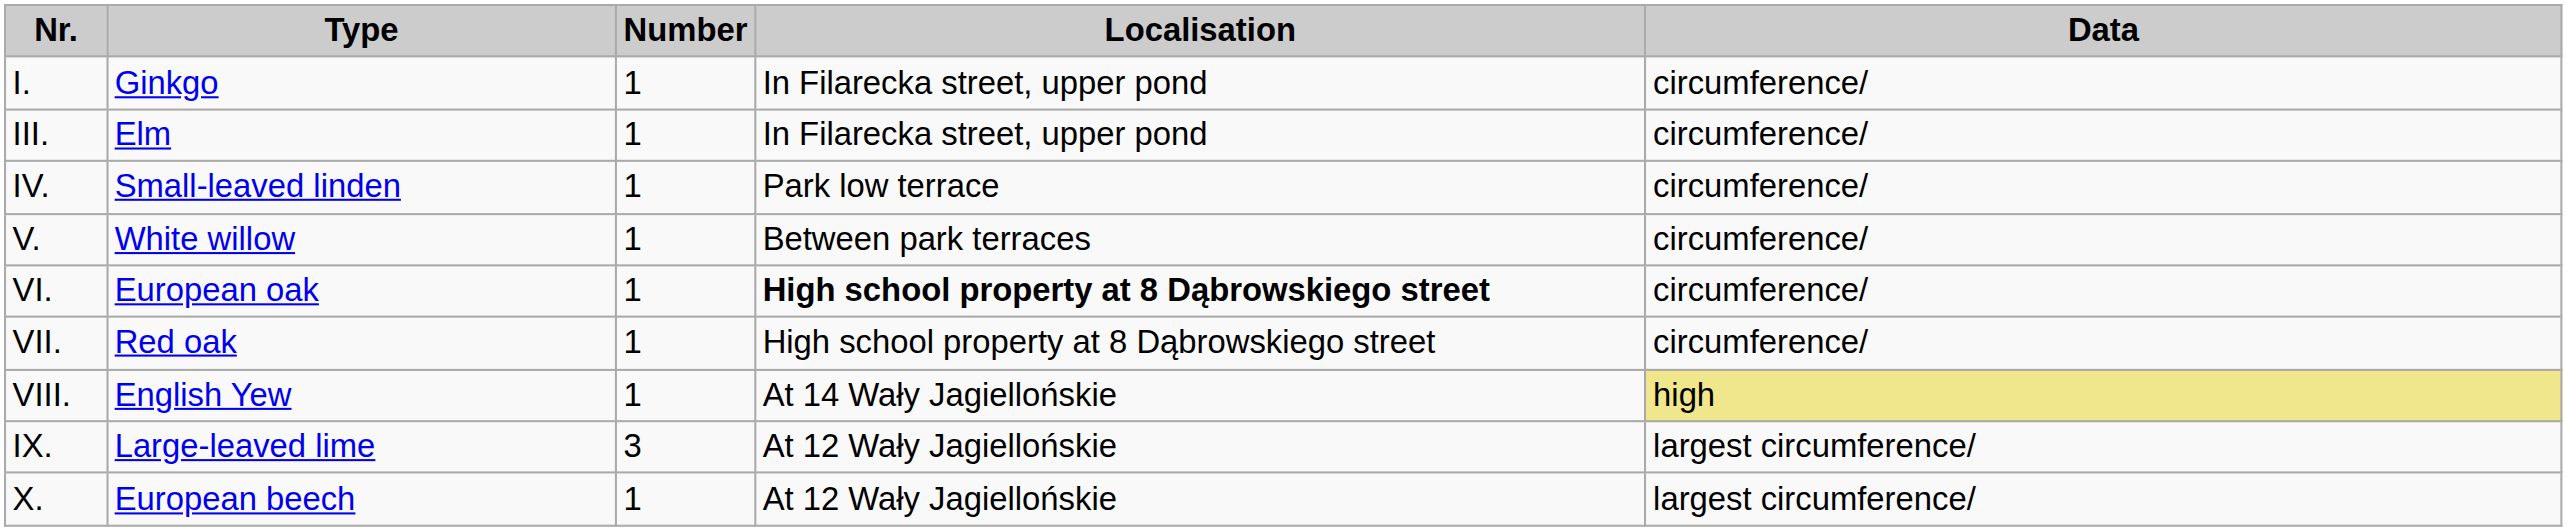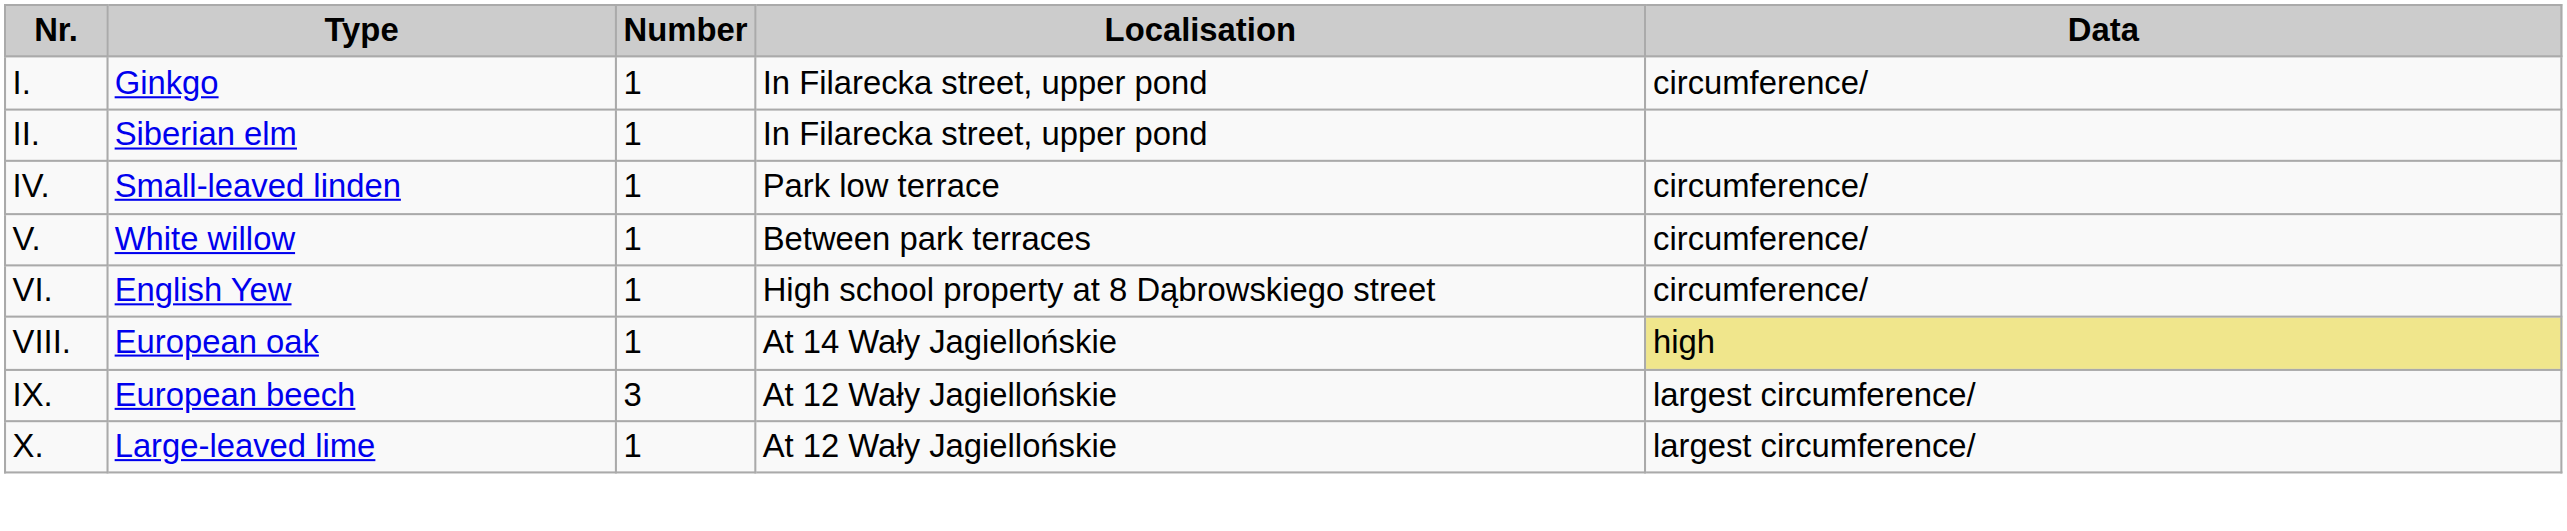+ row: II. | Siberian elm | 1 | In Filarecka street, upper pond
- row: III. | Elm | 1 | In Filarecka street, upper pond | circumference/
VI. | Type: European oak -> English Yew
VI. | Localisation: bold -> normal
- row: VII. | Red oak | 1 | High school property at 8 Dąbrowskiego street | circumference/
VIII. | Type: English Yew -> European oak
IX. | Type: Large-leaved lime -> European beech
X. | Type: European beech -> Large-leaved lime
